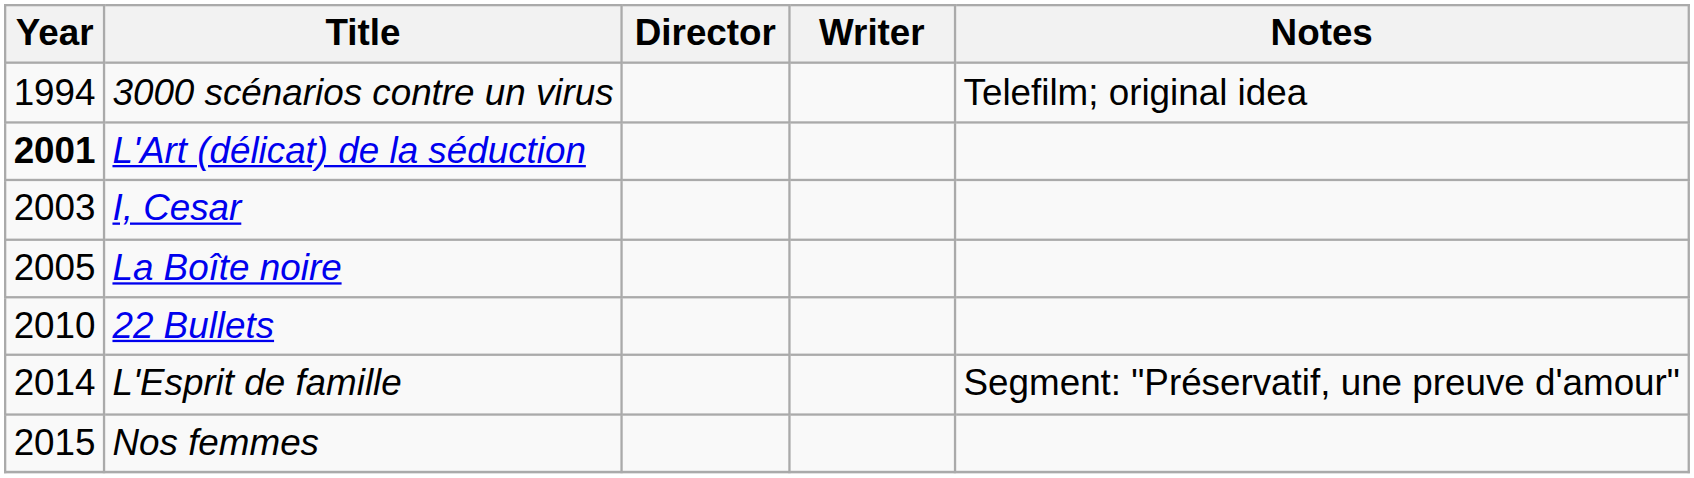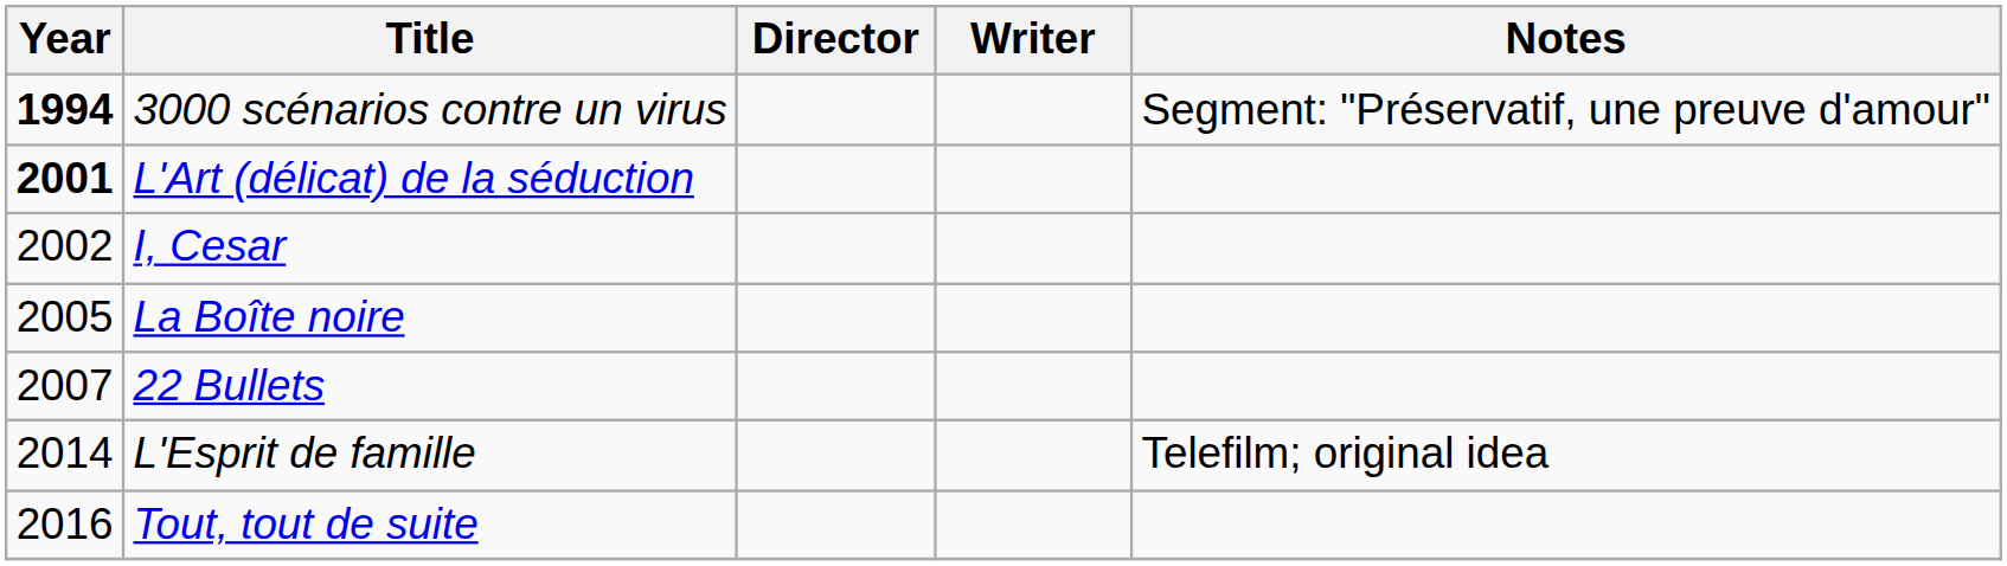3000 scénarios contre un virus | Year: normal -> bold
3000 scénarios contre un virus | Notes: Telefilm; original idea -> Segment: "Préservatif, une preuve d'amour"
I, Cesar | Year: 2003 -> 2002
22 Bullets | Year: 2010 -> 2007
L'Esprit de famille | Notes: Segment: "Préservatif, une preuve d'amour" -> Telefilm; original idea
- row: 2015 | Nos femmes
+ row: 2016 | Tout, tout de suite
